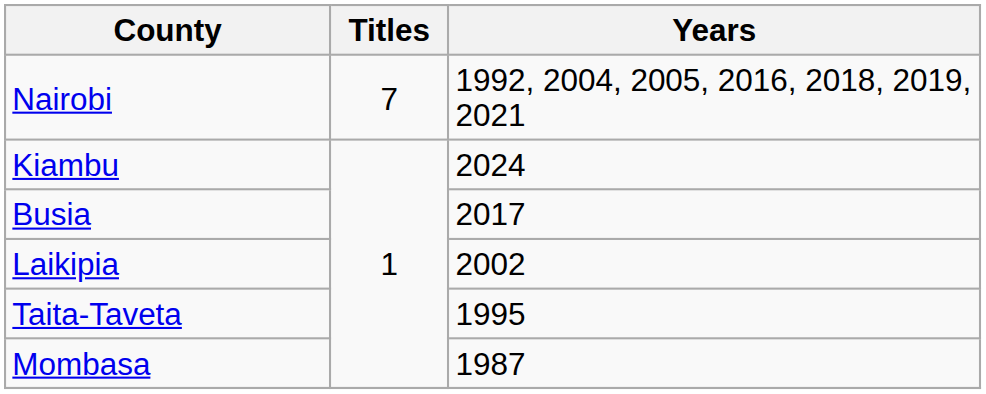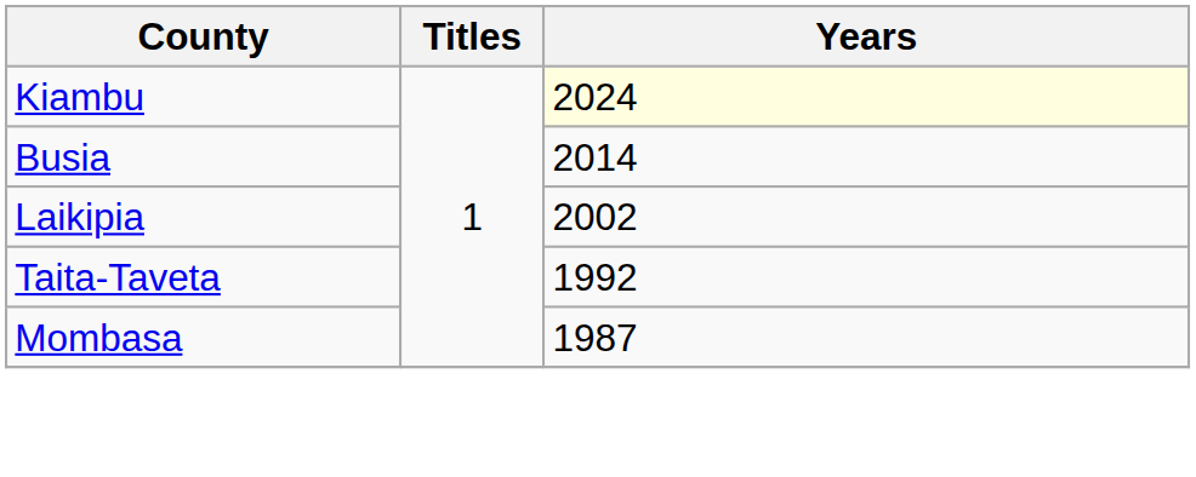- row: Nairobi | 7 | 1992, 2004, 2005, 2016, 2018, 2019, 2021
Kiambu | Years: no background -> lightyellow background
Busia | Years: 2017 -> 2014
Taita-Taveta | Years: 1995 -> 1992
